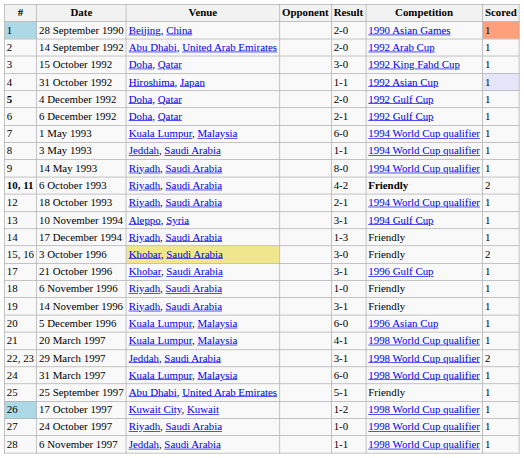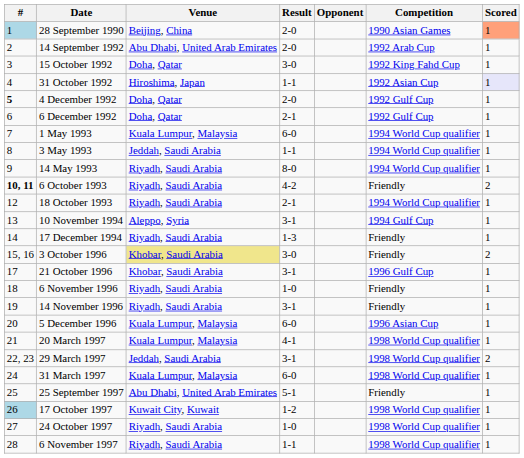columns swapped: Opponent <-> Result
6 October 1993 | Competition: bold -> normal
6 November 1997 | Venue: Jeddah, Saudi Arabia -> Riyadh, Saudi Arabia
